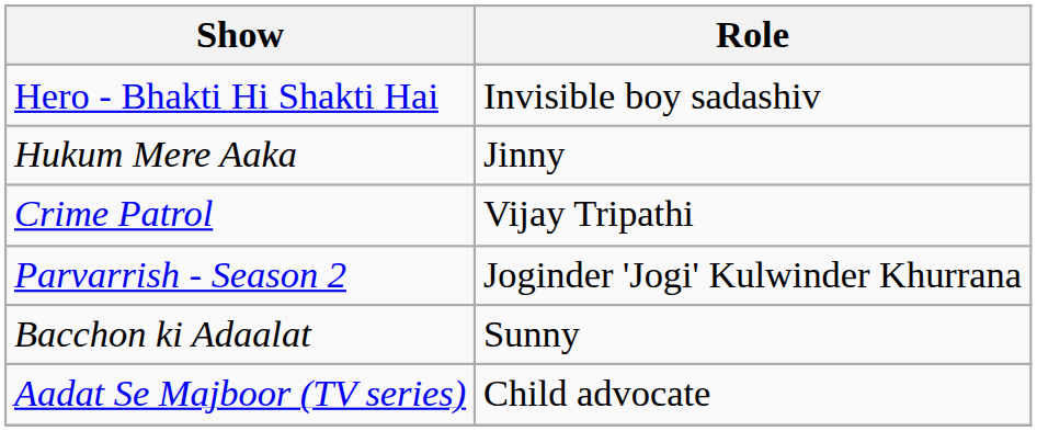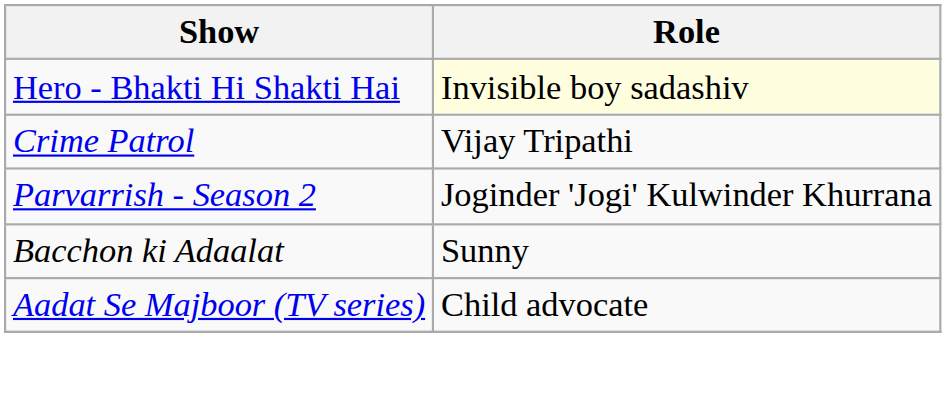Hero - Bhakti Hi Shakti Hai | Role: no background -> lightyellow background
- row: Hukum Mere Aaka | Jinny
